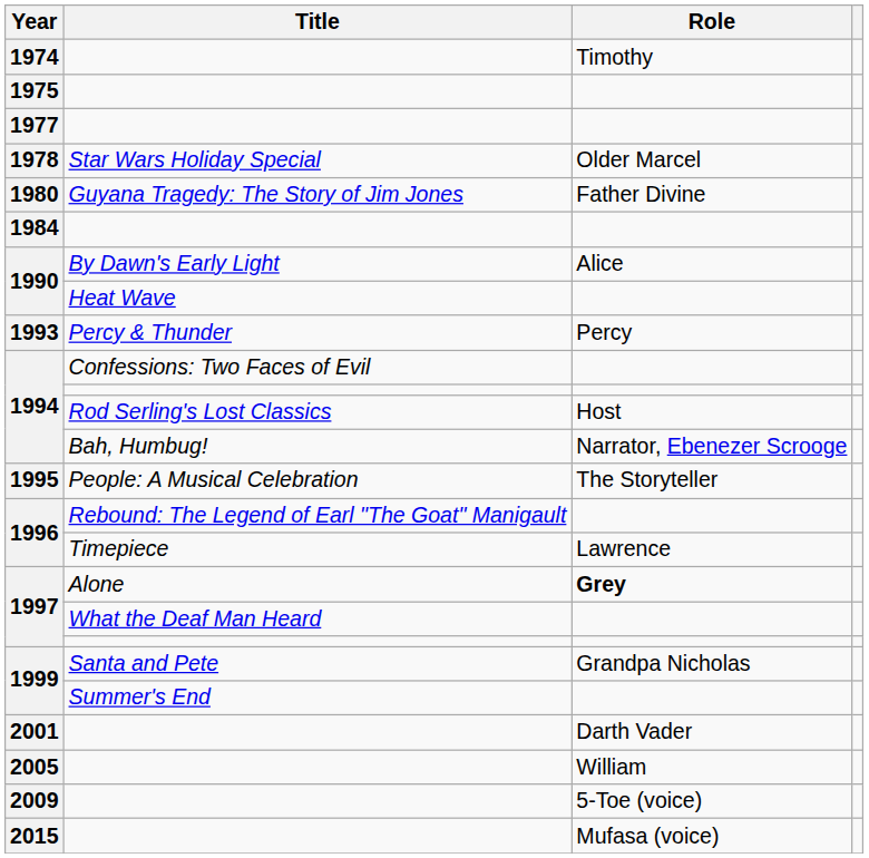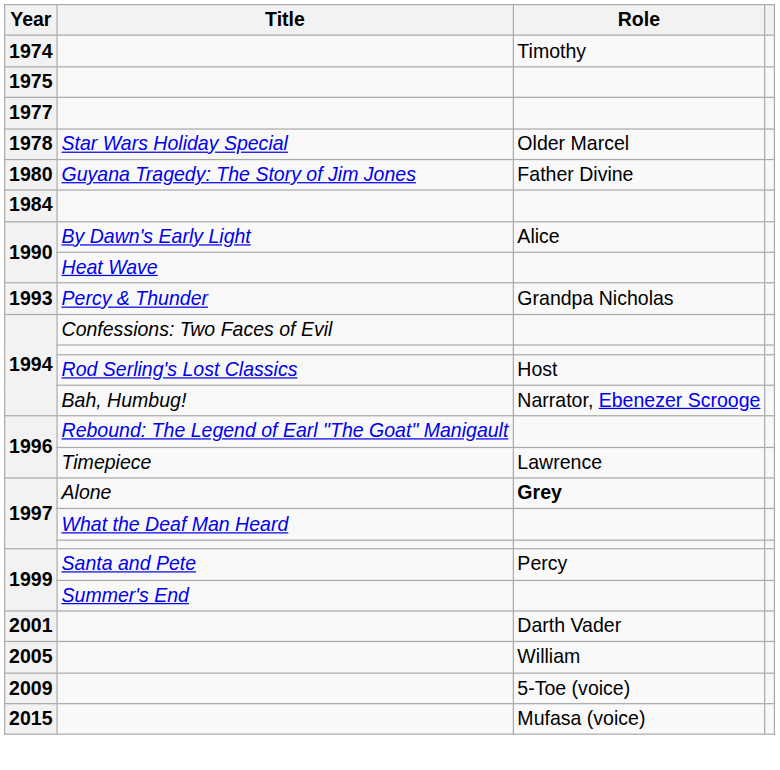1993 | Role: Percy -> Grandpa Nicholas
- row: 1995 | People: A Musical Celebration | The Storyteller
1999 / Santa and Pete | Role: Grandpa Nicholas -> Percy
